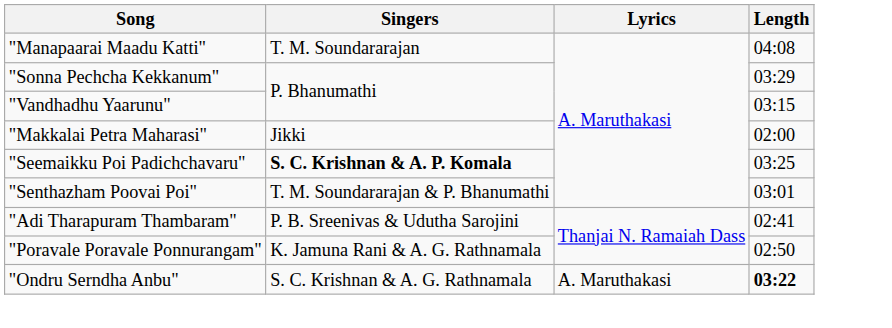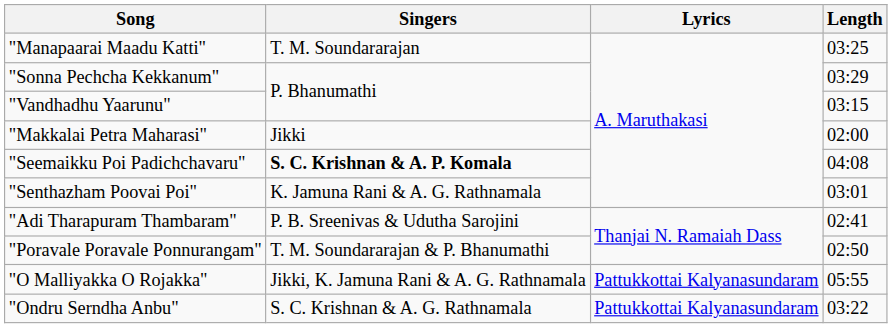"Manapaarai Maadu Katti" | Length: 04:08 -> 03:25
"Seemaikku Poi Padichchavaru" | Length: 03:25 -> 04:08
"Senthazham Poovai Poi" | Singers: T. M. Soundararajan & P. Bhanumathi -> K. Jamuna Rani & A. G. Rathnamala
"Poravale Poravale Ponnurangam" | Singers: K. Jamuna Rani & A. G. Rathnamala -> T. M. Soundararajan & P. Bhanumathi
+ row: "O Malliyakka O Rojakka" | Jikki, K. Jamuna Rani & A. G. Rathnamala | Pattukkottai Kalyanasundaram | 05:55
"Ondru Serndha Anbu" | Lyrics: A. Maruthakasi -> Pattukkottai Kalyanasundaram
"Ondru Serndha Anbu" | Length: bold -> normal
